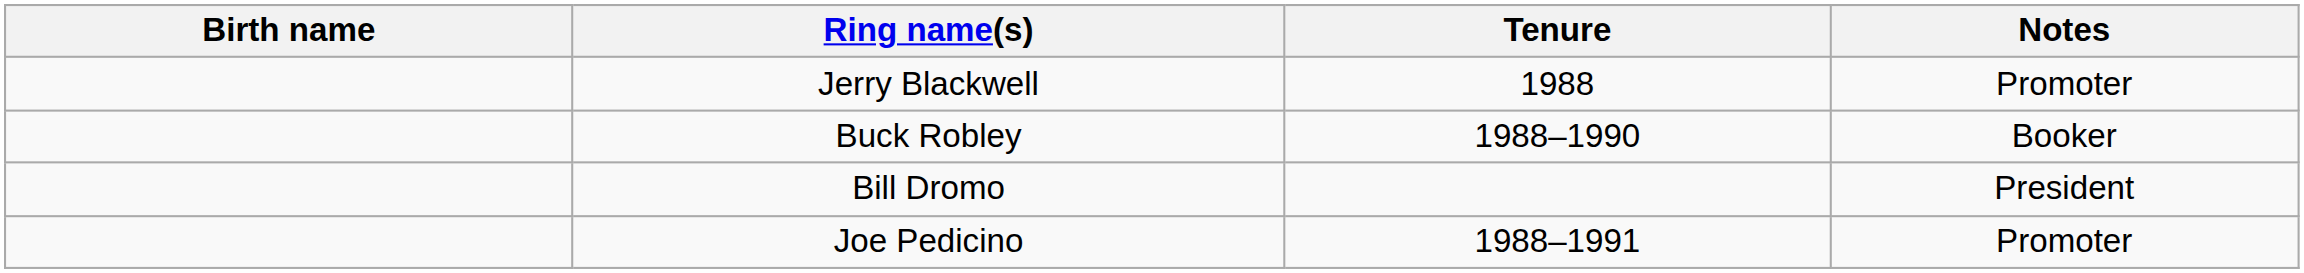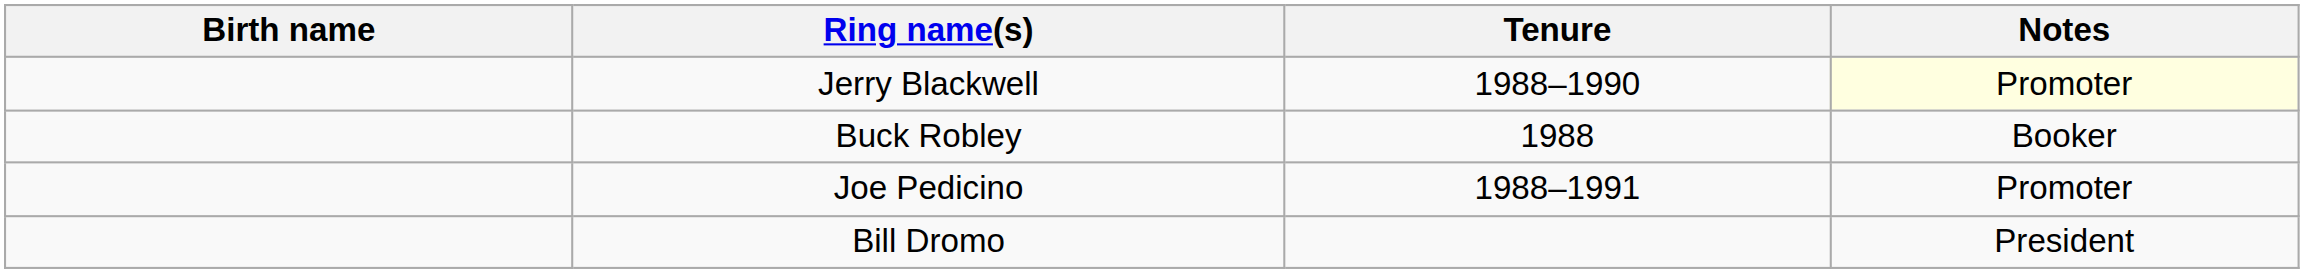Jerry Blackwell | Tenure: 1988 -> 1988–1990
Jerry Blackwell | Notes: no background -> lightyellow background
Buck Robley | Tenure: 1988–1990 -> 1988
rows swapped: Bill Dromo <-> Joe Pedicino
